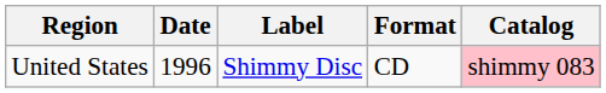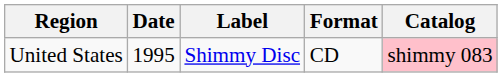United States | Date: 1996 -> 1995
